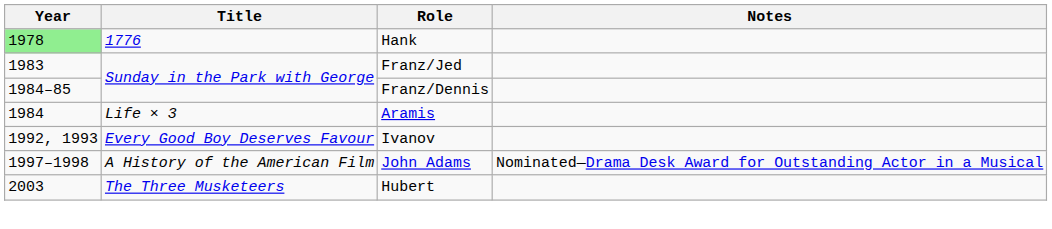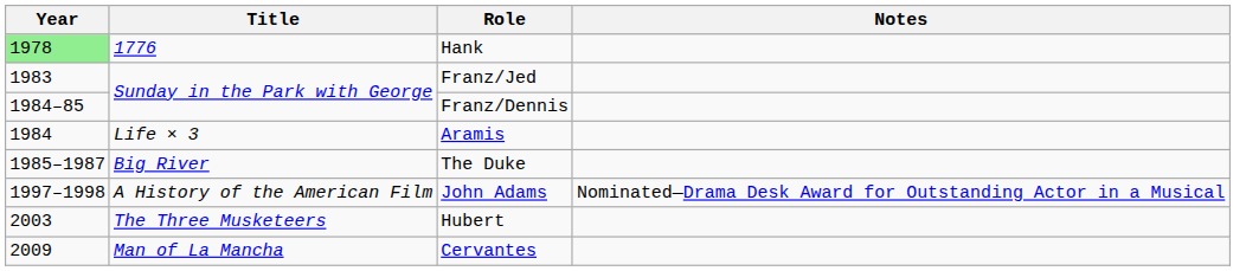+ row: 1985–1987 | Big River | The Duke
- row: 1992, 1993 | Every Good Boy Deserves Favour | Ivanov
+ row: 2009 | Man of La Mancha | Cervantes
